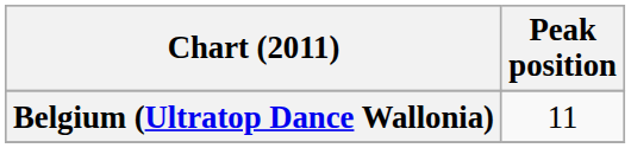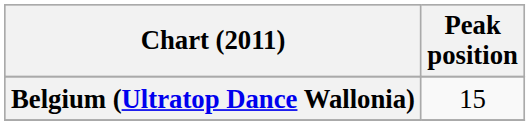Belgium (Ultratop Dance Wallonia) | Peak position: 11 -> 15
